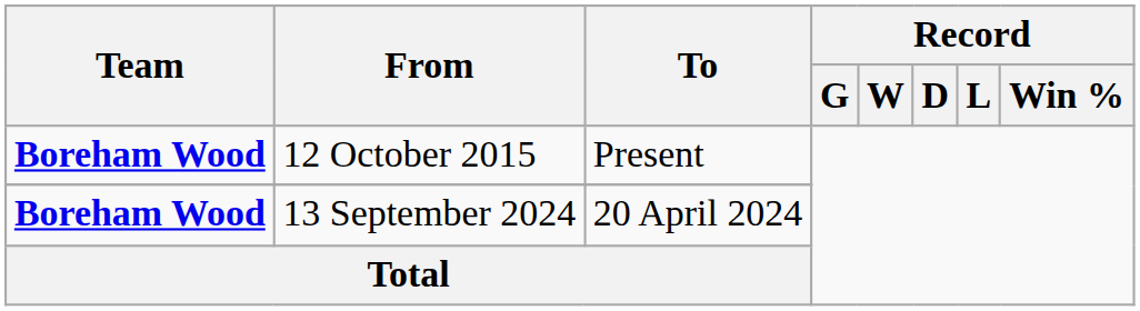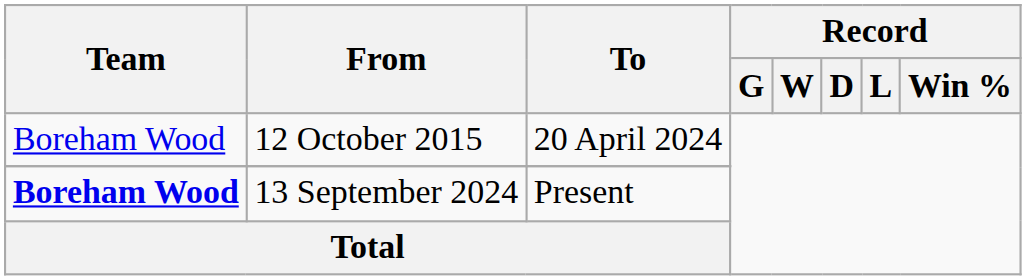12 October 2015 | Team: bold -> normal
12 October 2015 | To: Present -> 20 April 2024
13 September 2024 | To: 20 April 2024 -> Present
